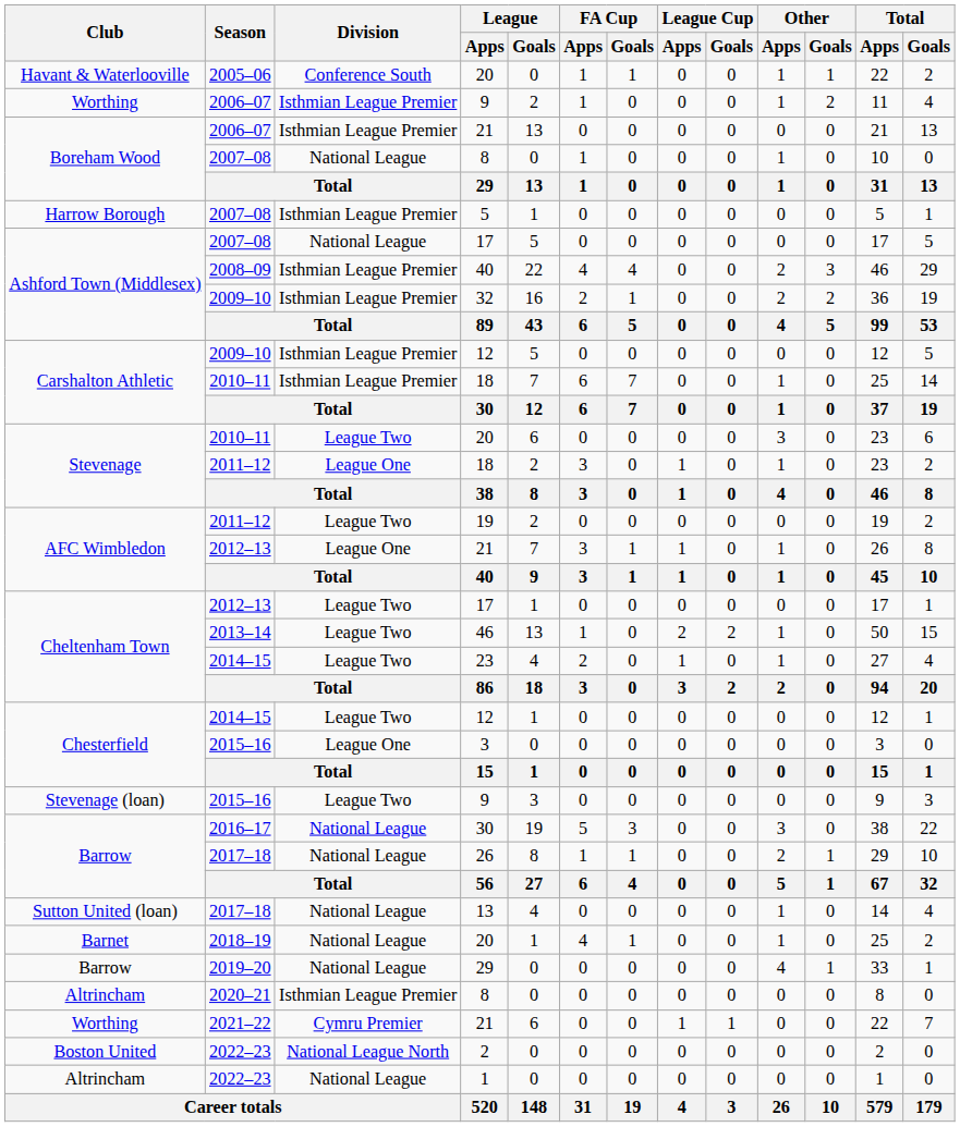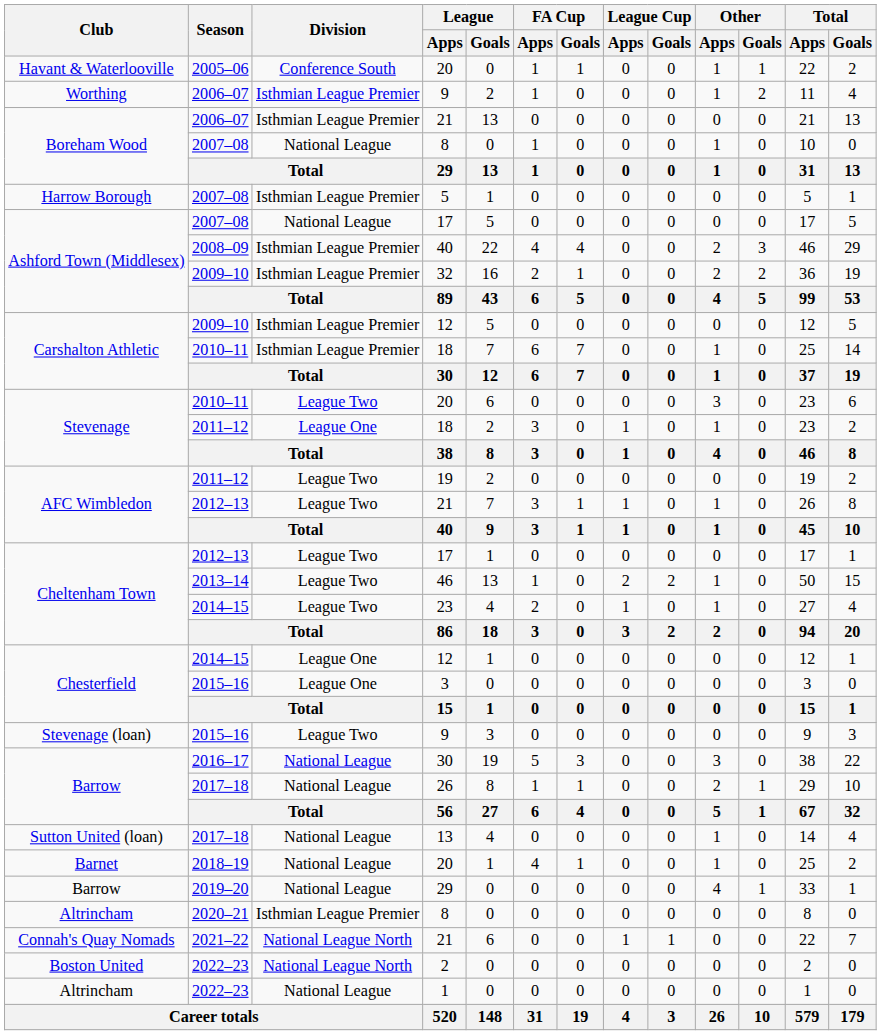2012–13 / 21 | Division: League One -> League Two
2014–15 / 12 | Division: League Two -> League One
2021–22 / 21 | Club: Worthing -> Connah's Quay Nomads
2021–22 / 21 | Division: Cymru Premier -> National League North
